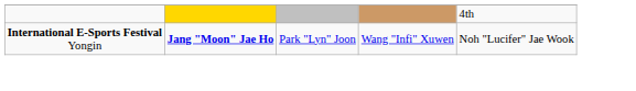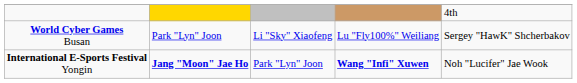+ row: World Cyber Games Busan | Park "Lyn" Joon | Li "Sky" Xiaofeng | Lu "Fly100%" Weiliang | Sergey "HawK" Shcherbakov
International E-Sports Festival Yongin | column 4: normal -> bold
